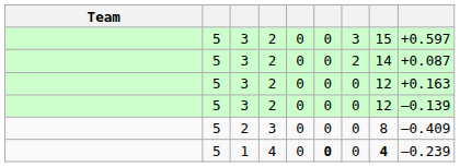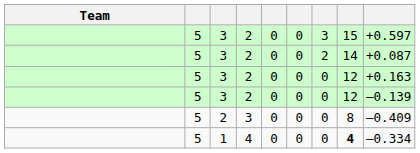1 | column 6: bold -> normal
1 | column 9: –0.239 -> –0.334
